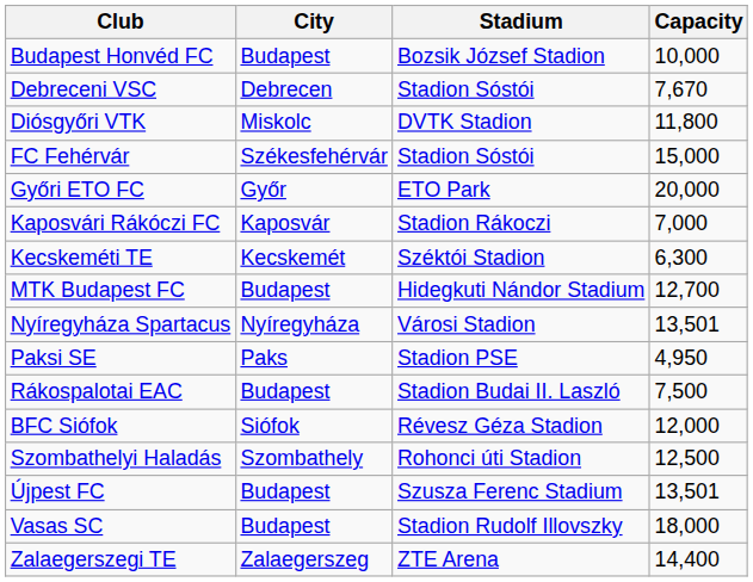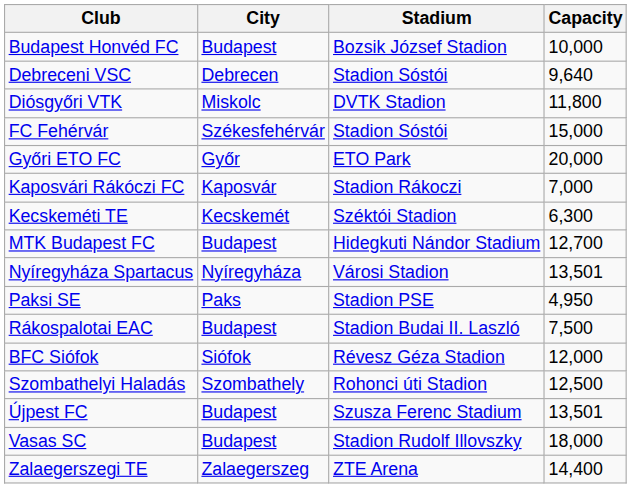Debreceni VSC | Capacity: 7,670 -> 9,640
